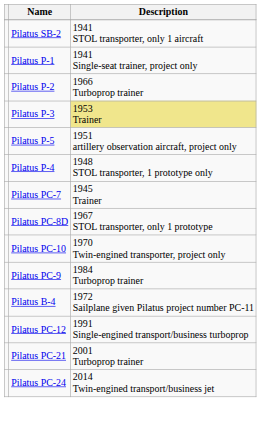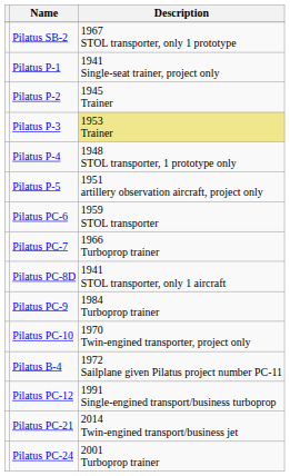Pilatus SB-2 | Description: 1941 STOL transporter, only 1 aircraft -> 1967 STOL transporter, only 1 prototype
Pilatus P-2 | Description: 1966 Turboprop trainer -> 1945 Trainer
rows swapped: Pilatus P-4 <-> Pilatus P-5
+ row: Pilatus PC-6 | 1959 STOL transporter
Pilatus PC-7 | Description: 1945 Trainer -> 1966 Turboprop trainer
Pilatus PC-8D | Description: 1967 STOL transporter, only 1 prototype -> 1941 STOL transporter, only 1 aircraft
rows swapped: Pilatus PC-9 <-> Pilatus PC-10
Pilatus PC-21 | Description: 2001 Turboprop trainer -> 2014 Twin-engined transport/business jet
Pilatus PC-24 | Description: 2014 Twin-engined transport/business jet -> 2001 Turboprop trainer
